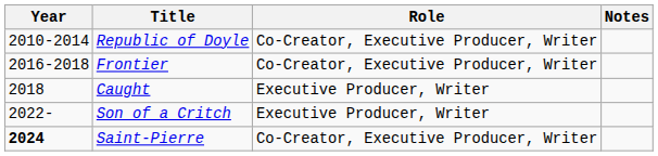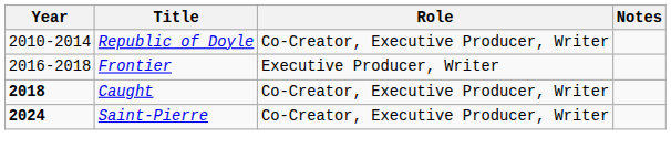Frontier | Role: Co-Creator, Executive Producer, Writer -> Executive Producer, Writer
Caught | Year: normal -> bold
Caught | Role: Executive Producer, Writer -> Co-Creator, Executive Producer, Writer
- row: 2022- | Son of a Critch | Executive Producer, Writer
